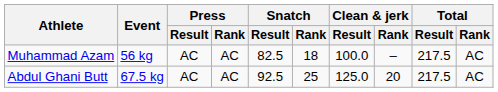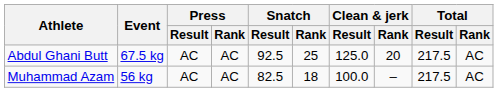rows swapped: Muhammad Azam <-> Abdul Ghani Butt
